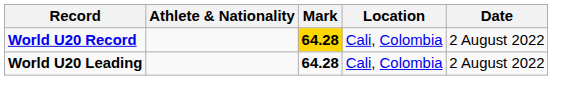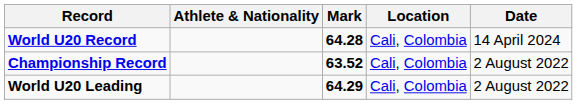World U20 Record | Mark: gold background -> no background
World U20 Record | Date: 2 August 2022 -> 14 April 2024
+ row: Championship Record | 63.52 | Cali, Colombia | 2 August 2022
World U20 Leading | Mark: 64.28 -> 64.29
